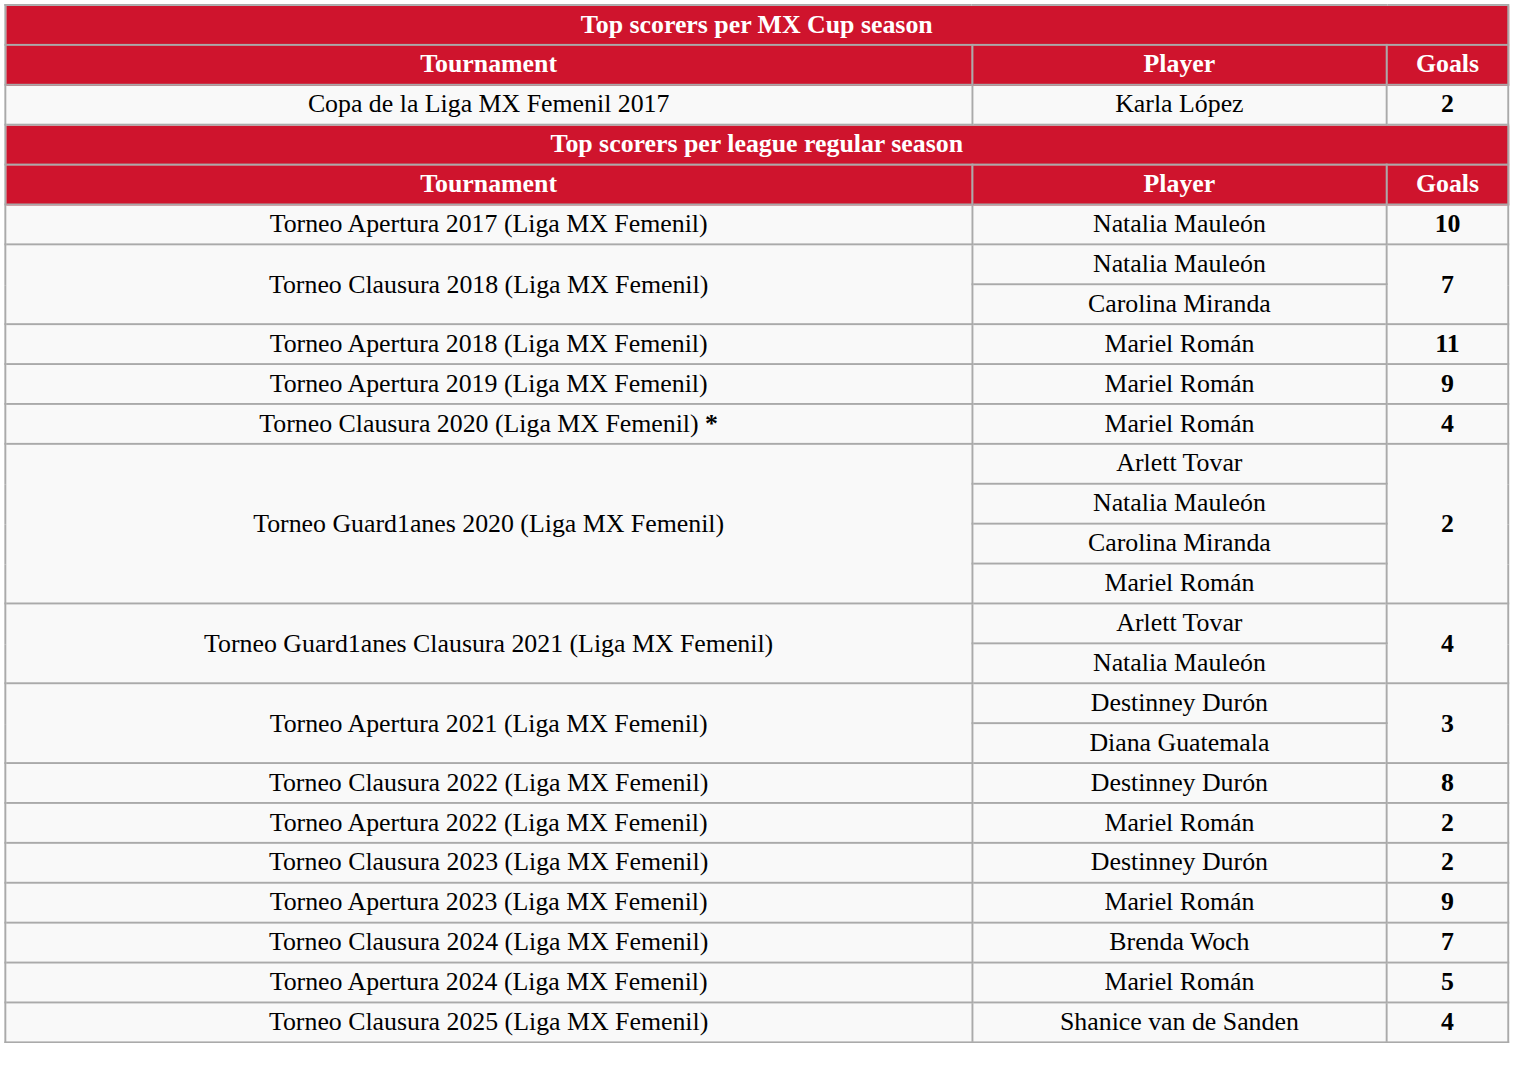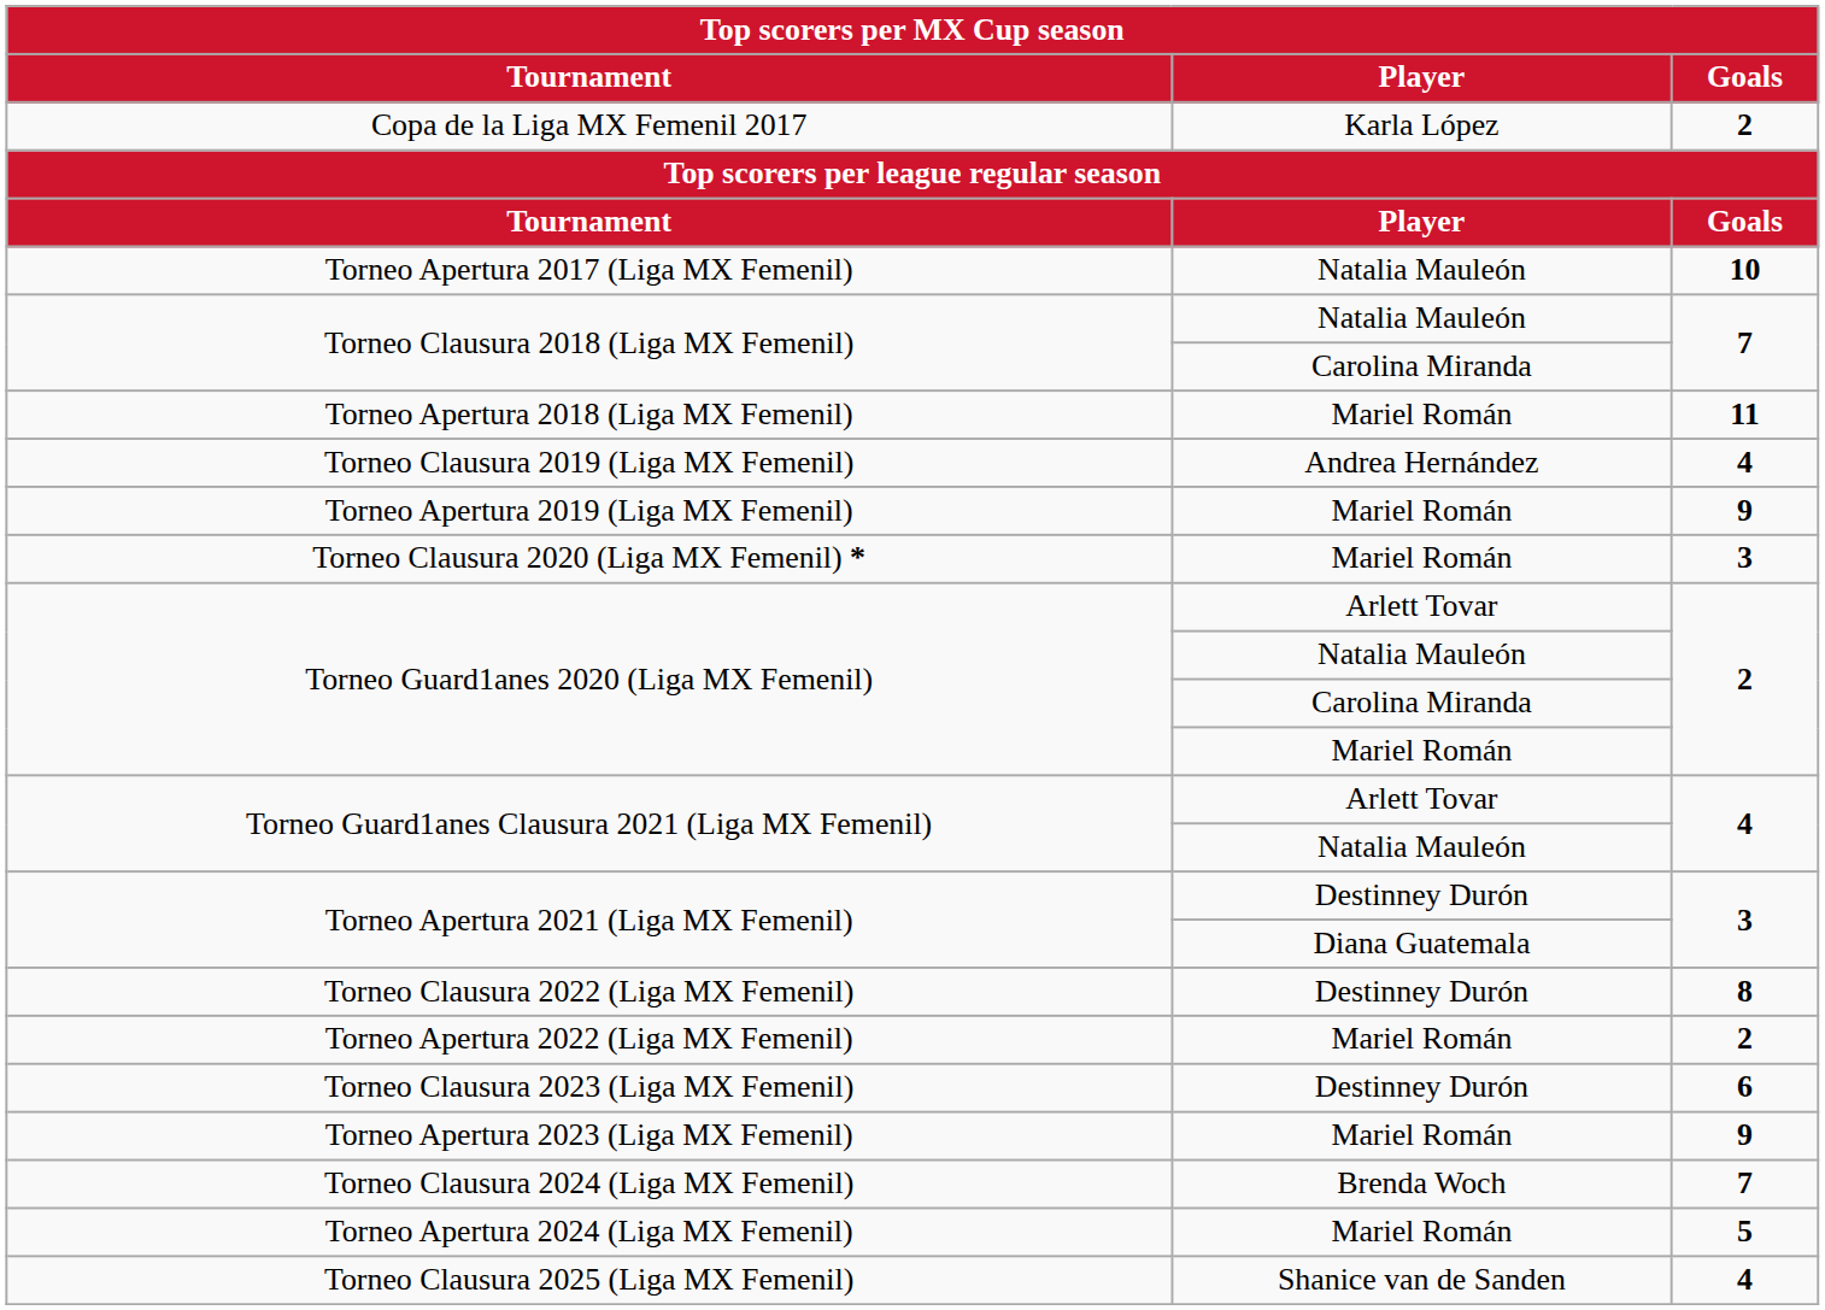+ row: Torneo Clausura 2019 (Liga MX Femenil) | Andrea Hernández | 4
Torneo Clausura 2020 (Liga MX Femenil) * | Goals: 4 -> 3
Torneo Clausura 2023 (Liga MX Femenil) | Goals: 2 -> 6
